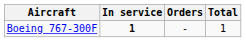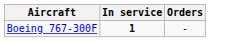- column: Total | 1
